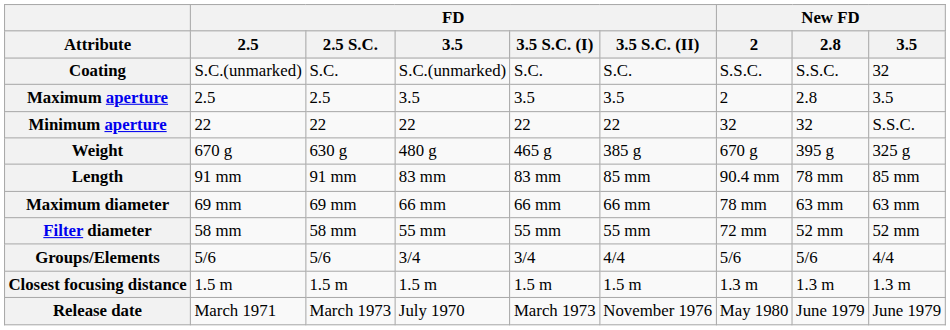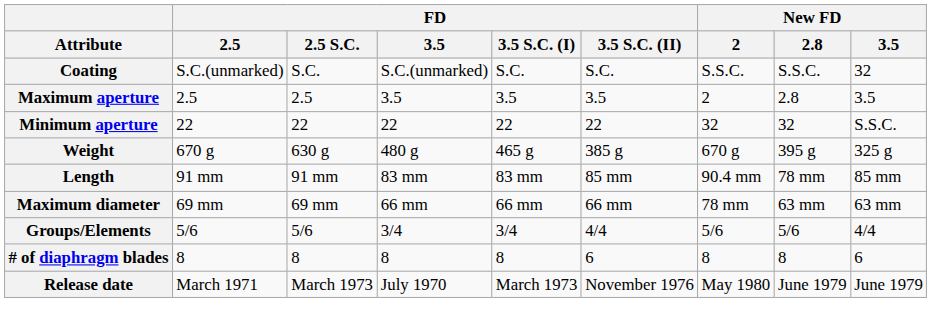- row: Filter diameter | 58 mm | 58 mm | 55 mm | 55 mm | 55 mm | 72 mm | 52 mm | 52 mm
+ row: # of diaphragm blades | 8 | 8 | 8 | 8 | 6 | 8 | 8 | 6
- row: Closest focusing distance | 1.5 m | 1.5 m | 1.5 m | 1.5 m | 1.5 m | 1.3 m | 1.3 m | 1.3 m
